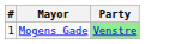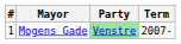+ column: Term | 2007-
